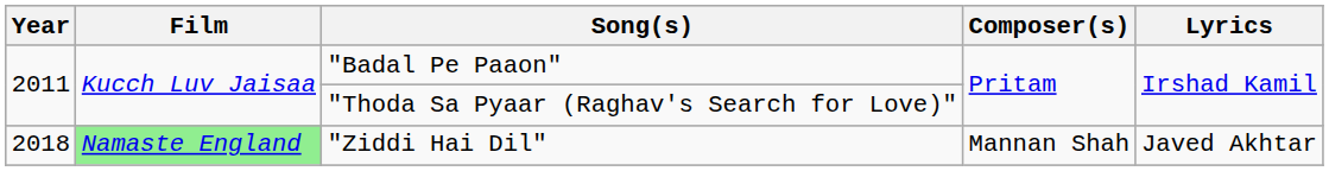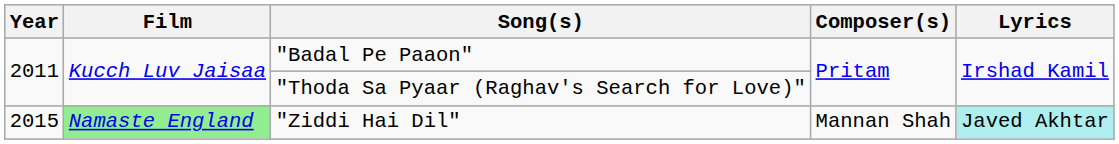"Ziddi Hai Dil" | Year: 2018 -> 2015
"Ziddi Hai Dil" | Lyrics: no background -> paleturquoise background
